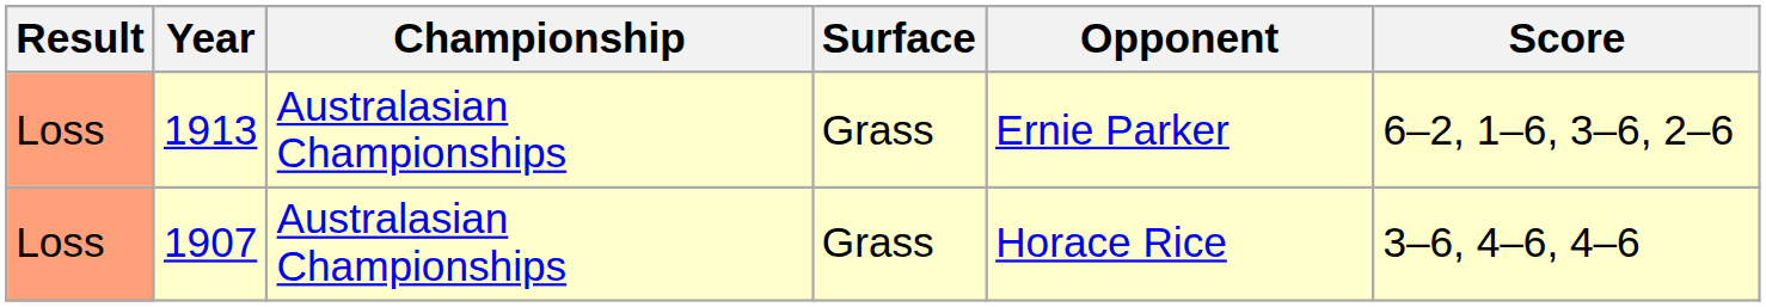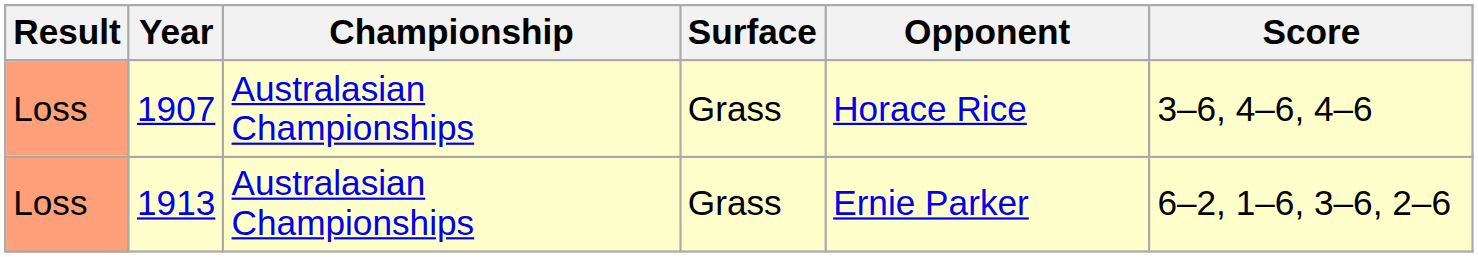rows swapped: 1907 <-> 1913
